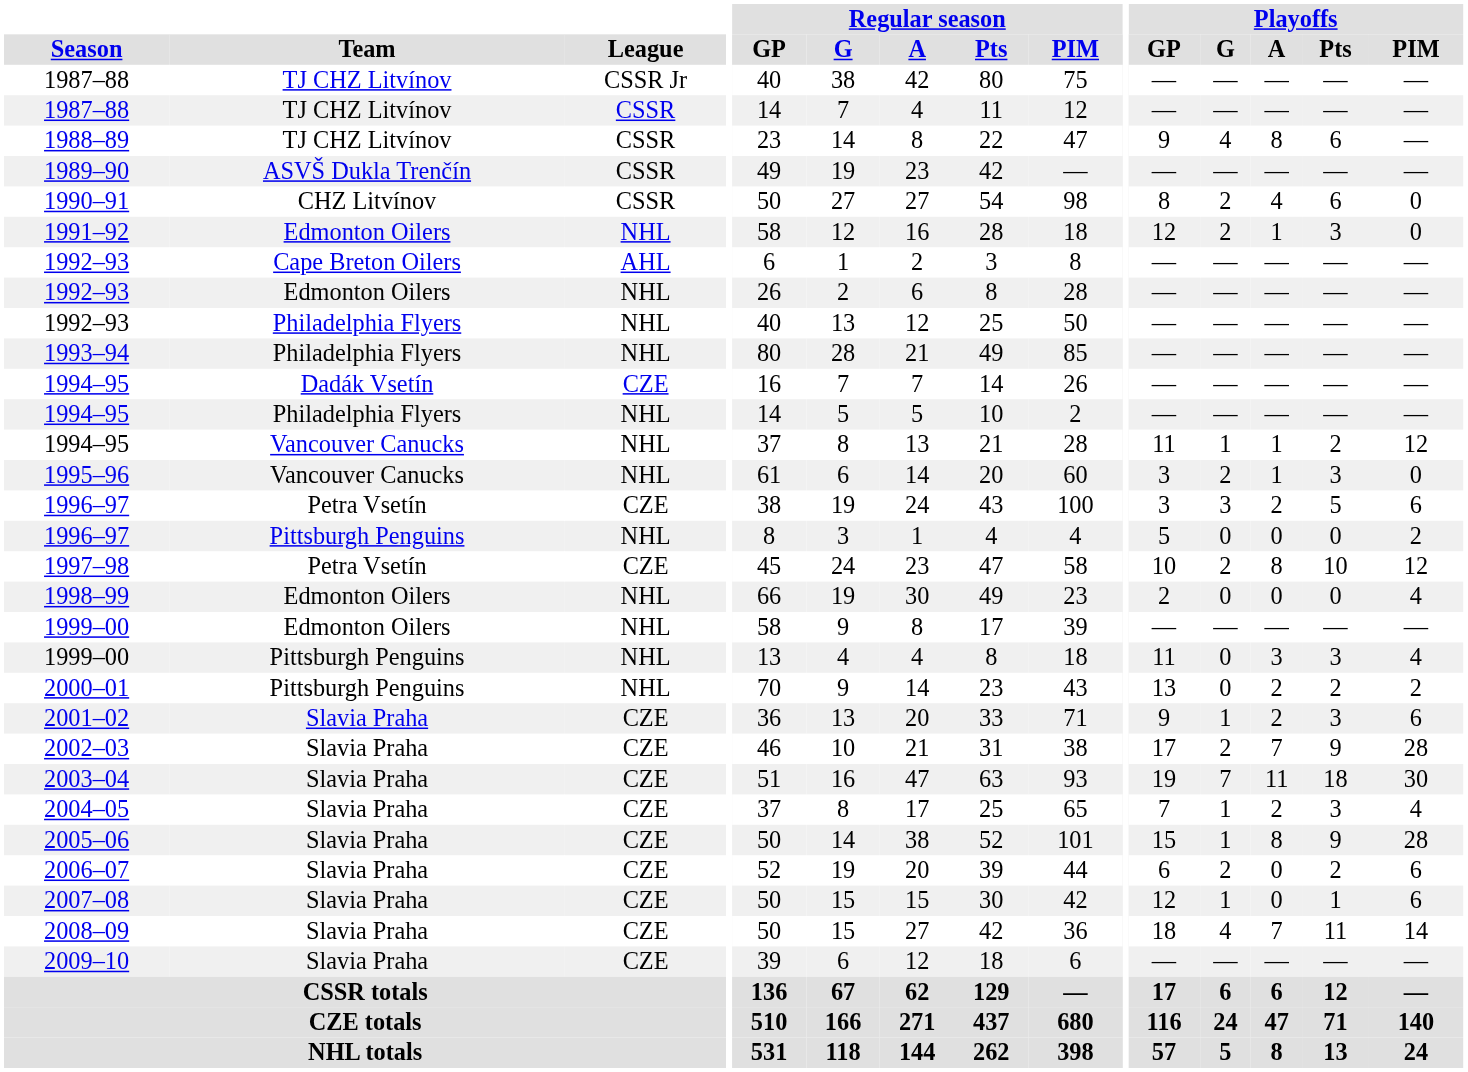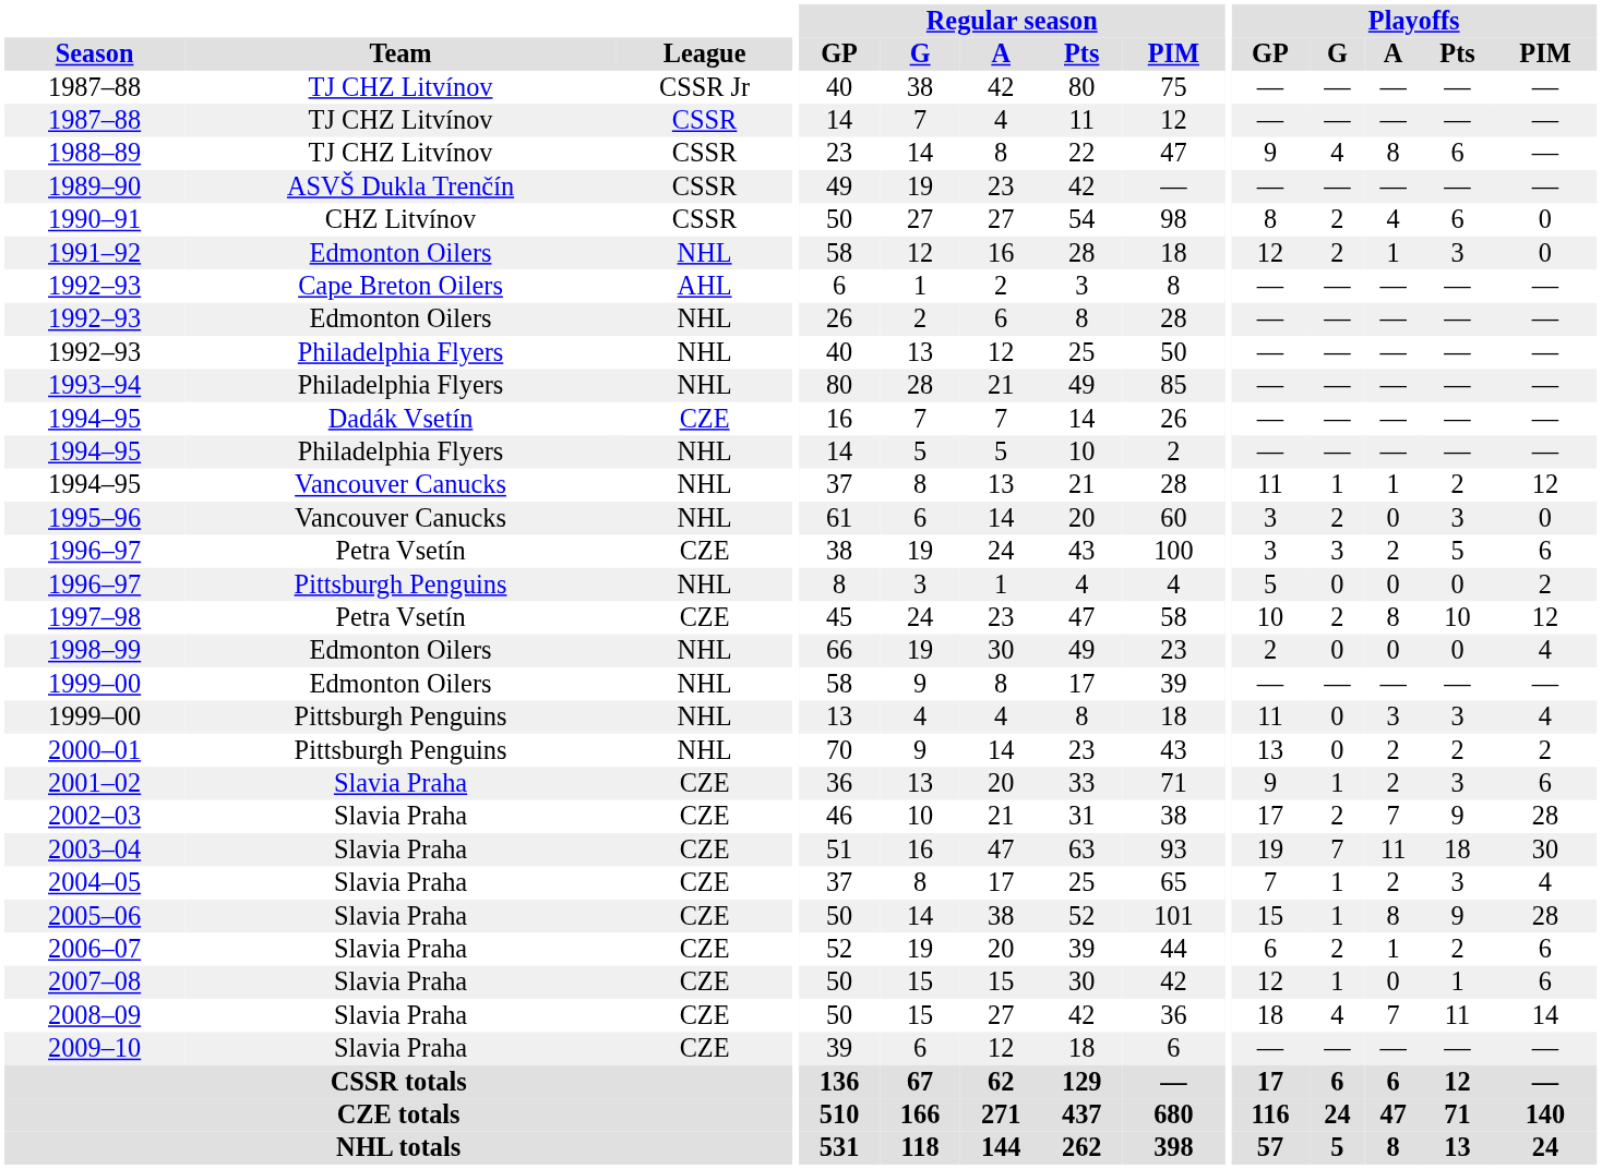1995–96 | Playoffs / A: 1 -> 0
2006–07 | Playoffs / A: 0 -> 1
